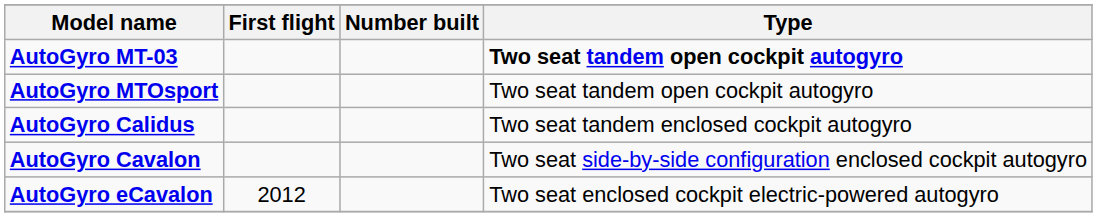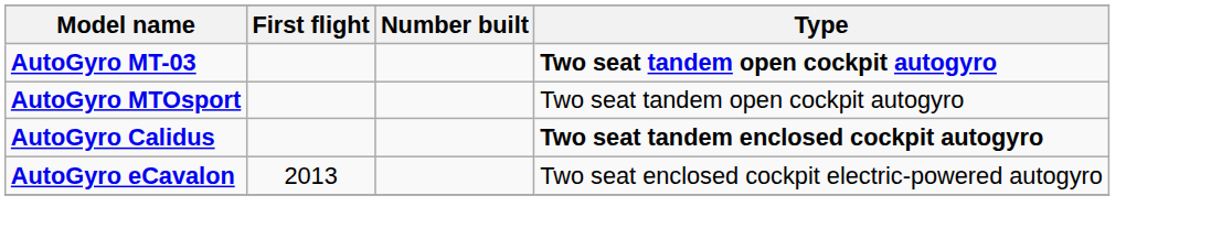AutoGyro Calidus | Type: normal -> bold
- row: AutoGyro Cavalon | Two seat side-by-side configuration enclosed cockpit autogyro
AutoGyro eCavalon | First flight: 2012 -> 2013
